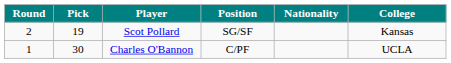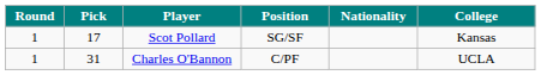Scot Pollard | Round: 2 -> 1
Scot Pollard | Pick: 19 -> 17
Charles O'Bannon | Pick: 30 -> 31
